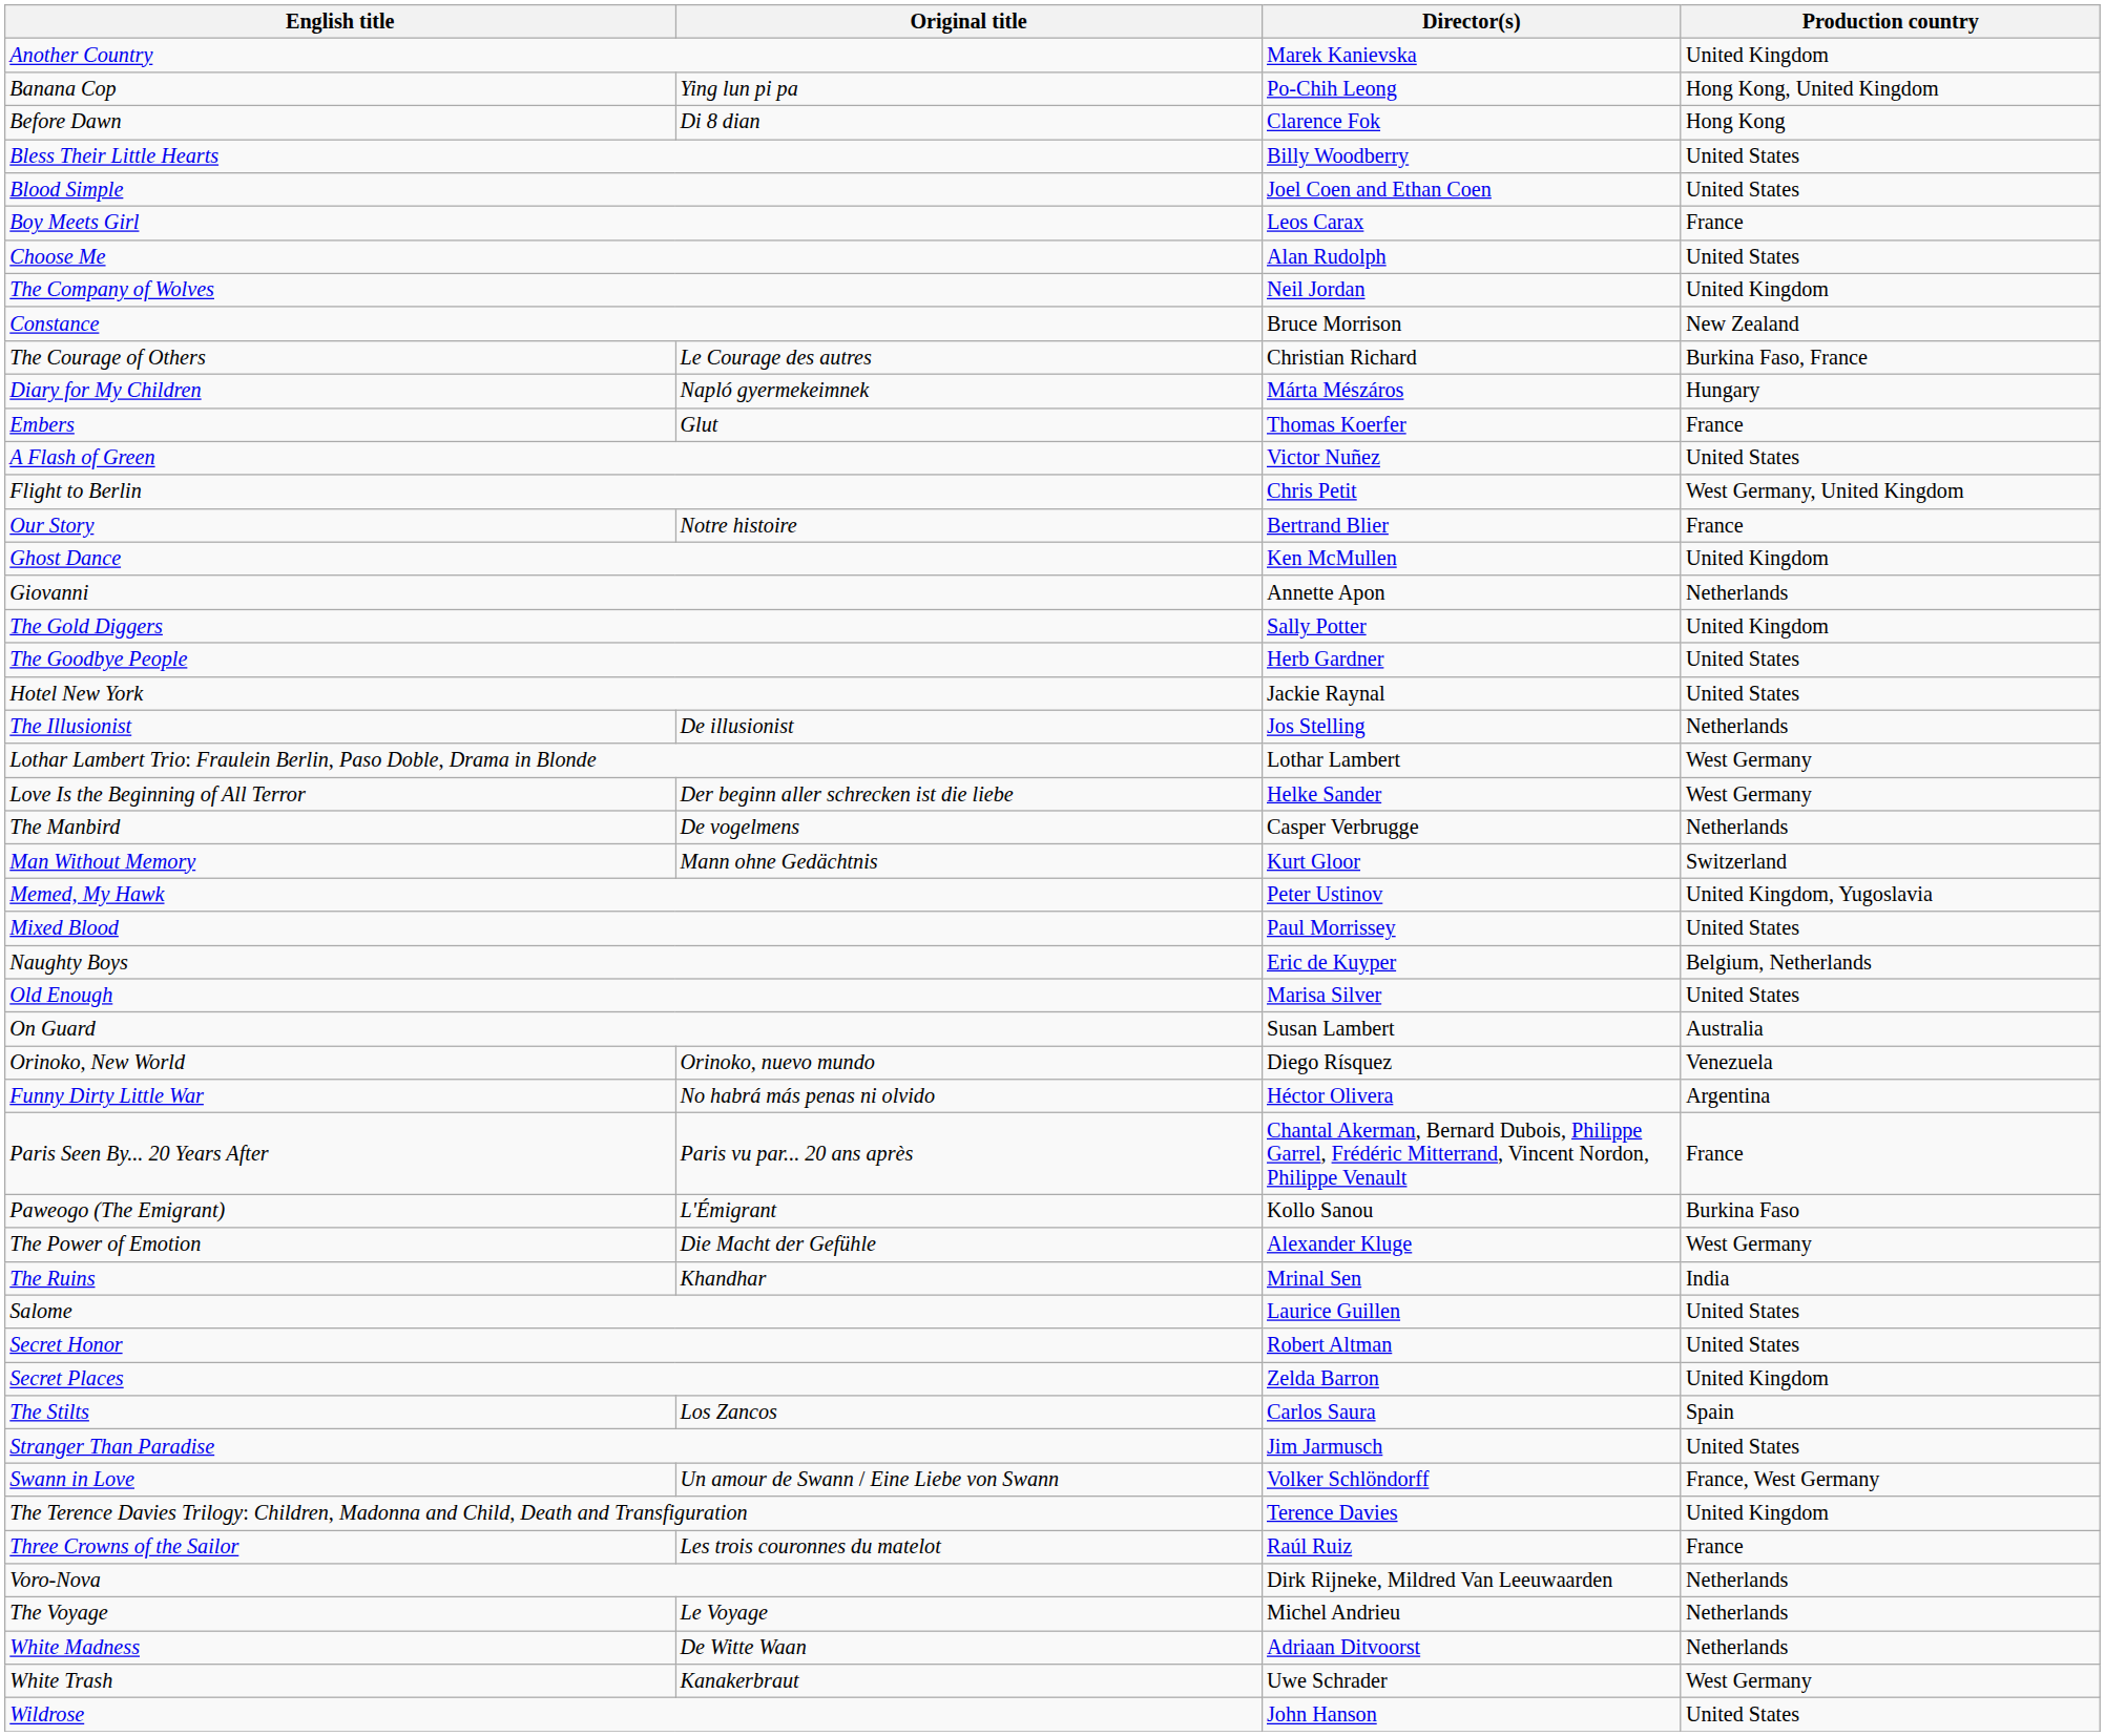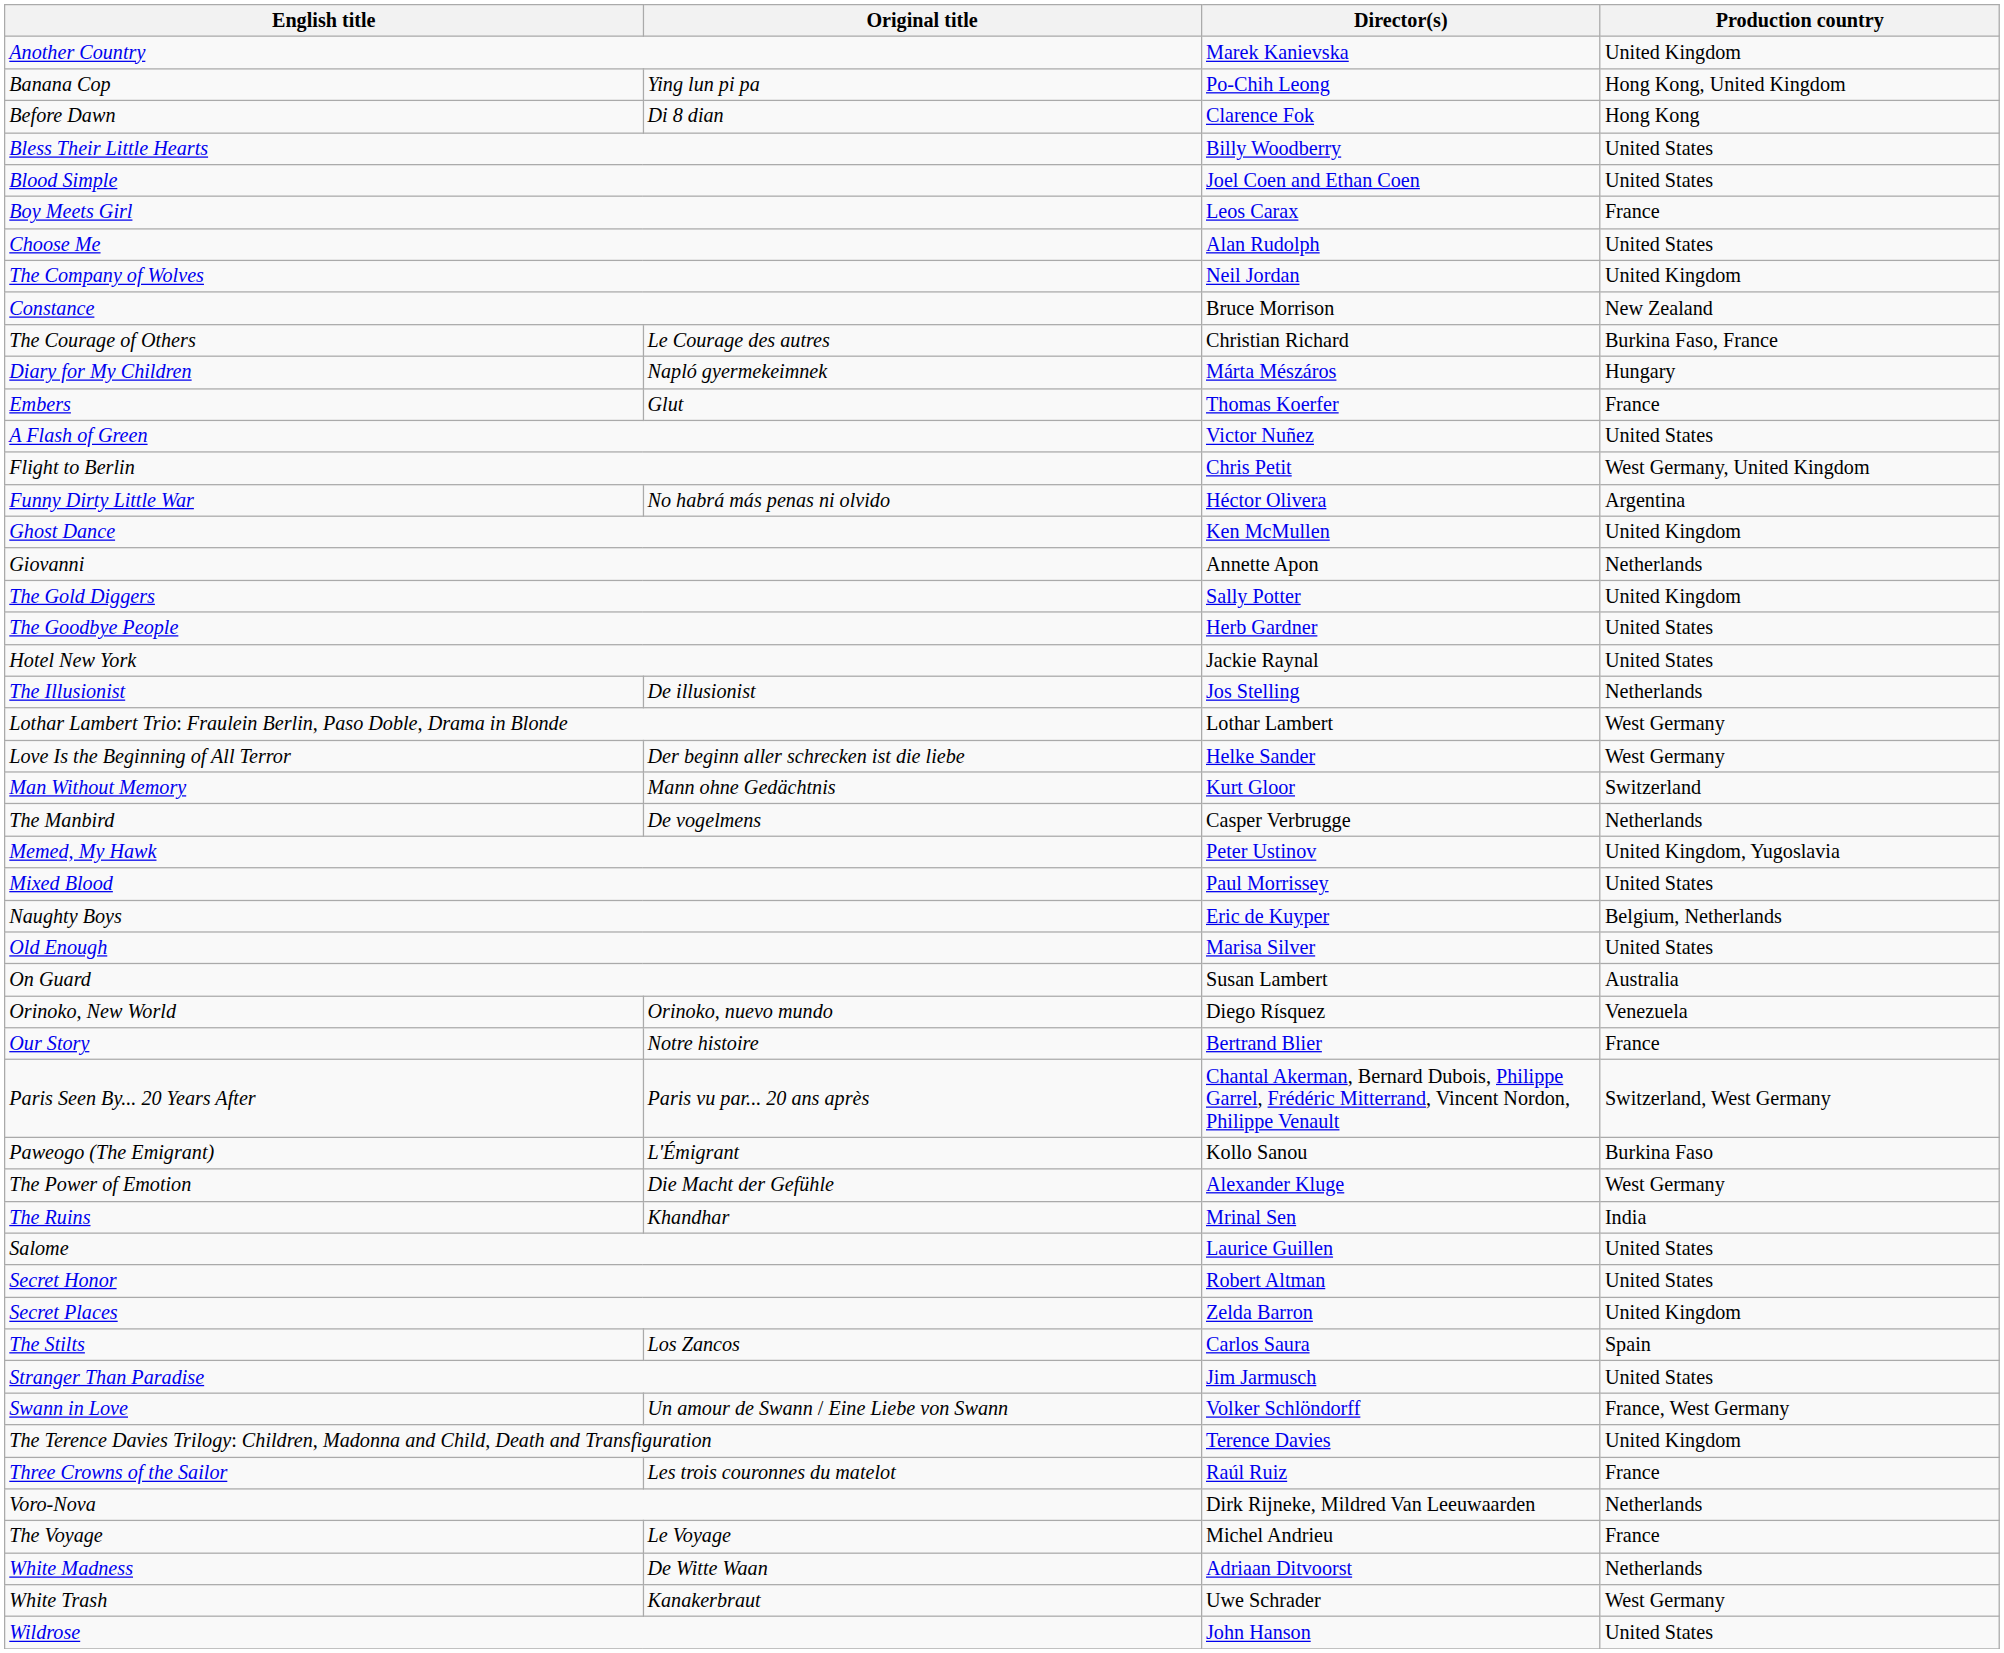rows swapped: Funny Dirty Little War <-> Our Story
rows swapped: Man Without Memory <-> The Manbird
Paris Seen By... 20 Years After | Production country: France -> Switzerland, West Germany
The Voyage | Production country: Netherlands -> France
